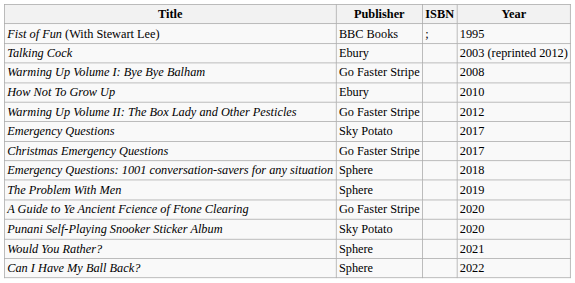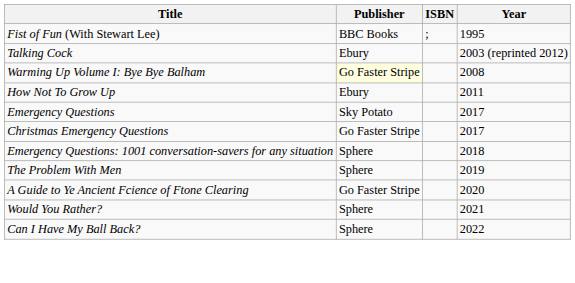Warming Up Volume I: Bye Bye Balham | Publisher: no background -> lightyellow background
How Not To Grow Up | Year: 2010 -> 2011
- row: Warming Up Volume II: The Box Lady and Other Pesticles | Go Faster Stripe | 2012
- row: Punani Self-Playing Snooker Sticker Album | Sky Potato | 2020
